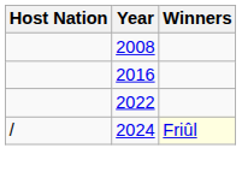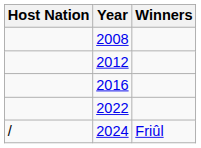+ row: 2012
2024 | Winners: lightyellow background -> no background
